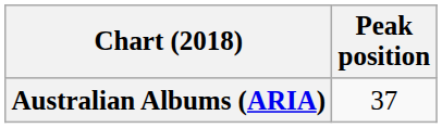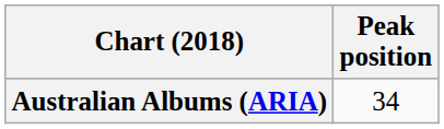Australian Albums (ARIA) | Peak position: 37 -> 34
